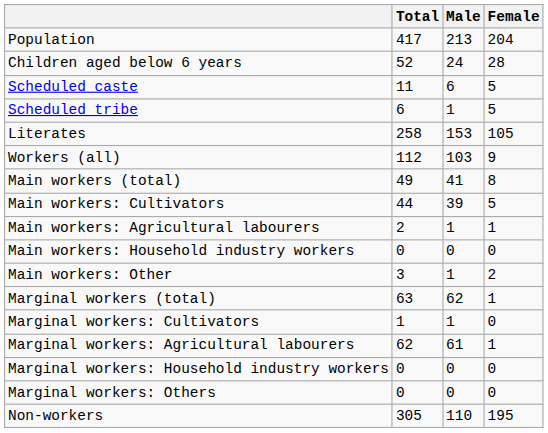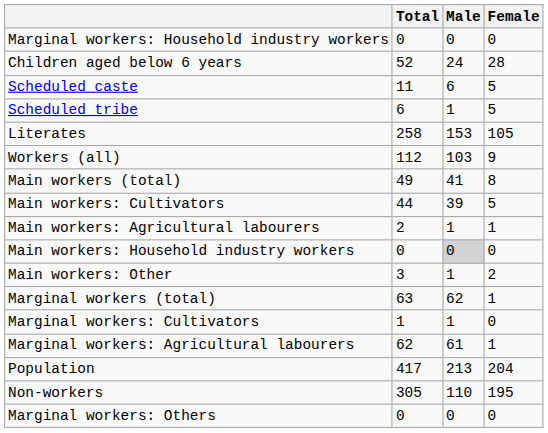rows swapped: Population <-> Marginal workers: Household industry workers
Main workers: Household industry workers | Male: no background -> lightgrey background
rows swapped: Marginal workers: Others <-> Non-workers
